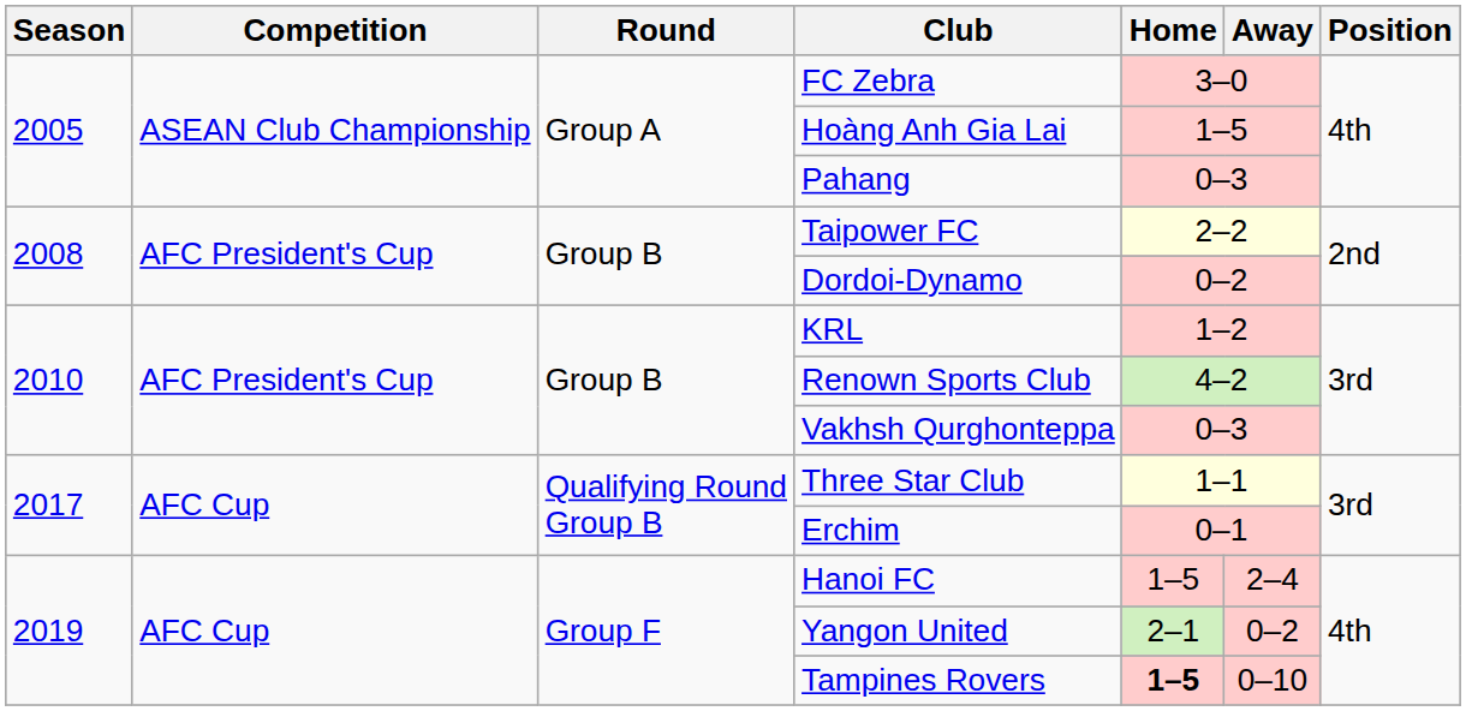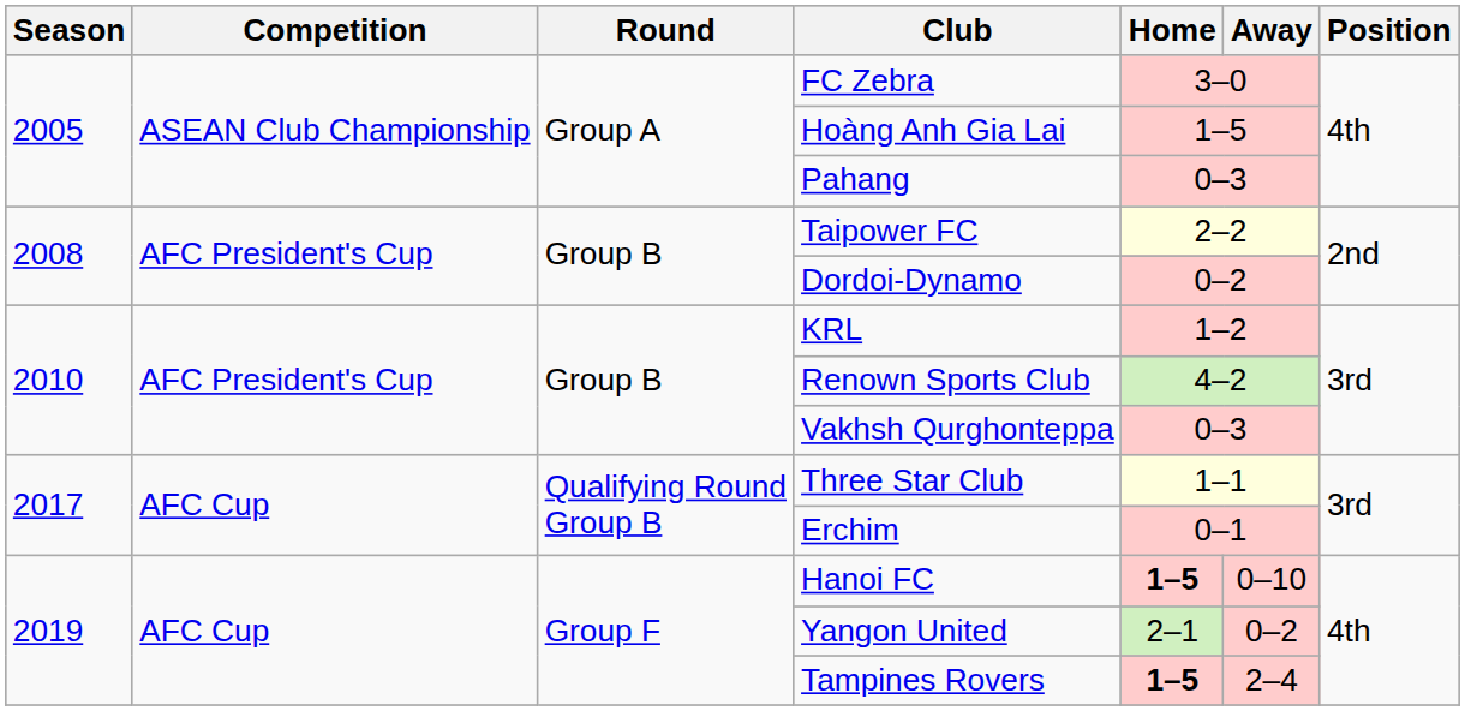Hanoi FC | Home: normal -> bold
Hanoi FC | Away: 2–4 -> 0–10
Tampines Rovers | Away: 0–10 -> 2–4
